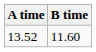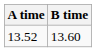13.52 | B time: 11.60 -> 13.60
